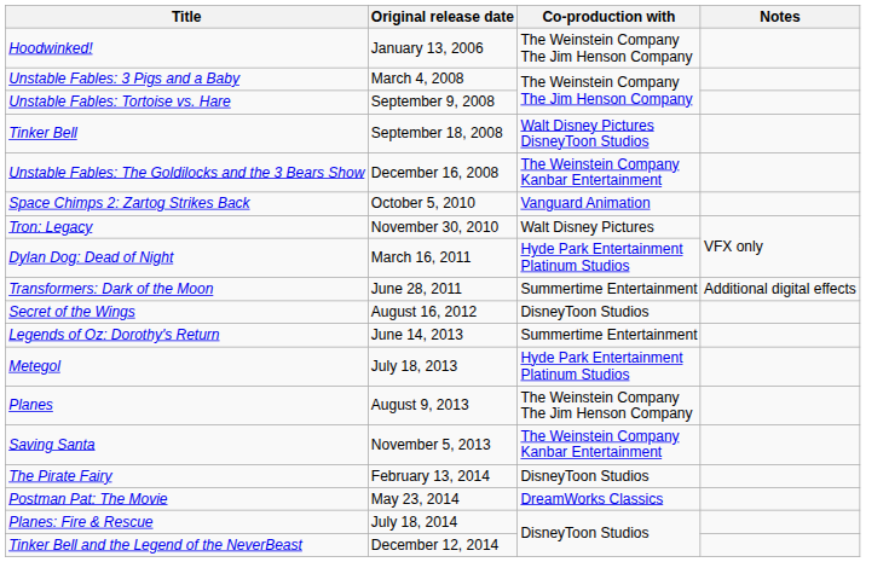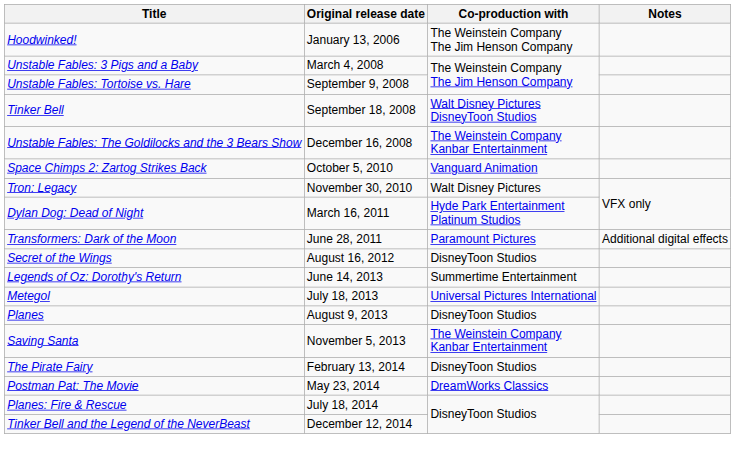Transformers: Dark of the Moon | Co-production with: Summertime Entertainment -> Paramount Pictures
Metegol | Co-production with: Hyde Park Entertainment Platinum Studios -> Universal Pictures International
Planes | Co-production with: The Weinstein Company The Jim Henson Company -> DisneyToon Studios
